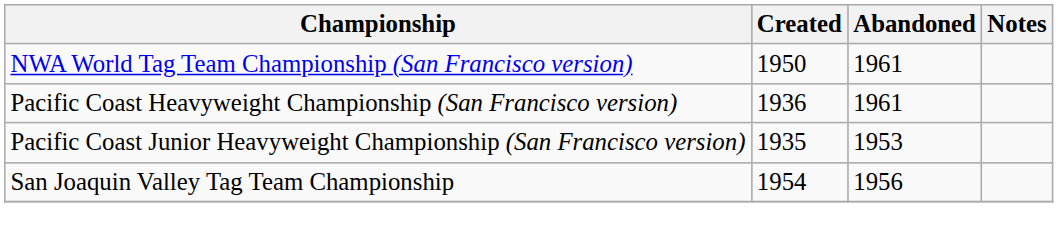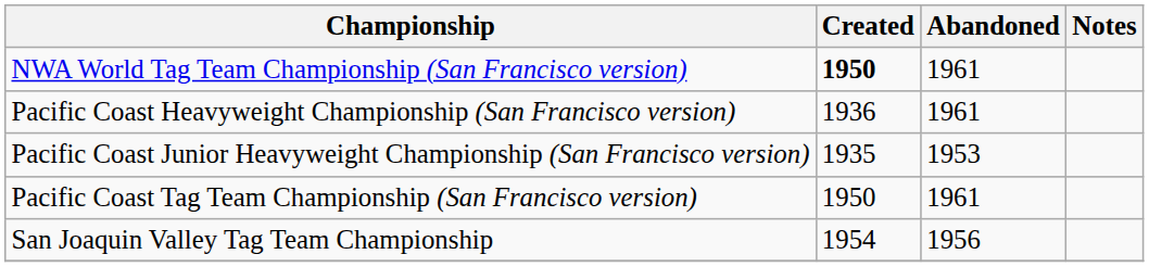NWA World Tag Team Championship (San Francisco version) | Created: normal -> bold
+ row: Pacific Coast Tag Team Championship (San Francisco version) | 1950 | 1961
